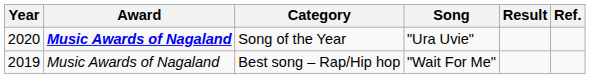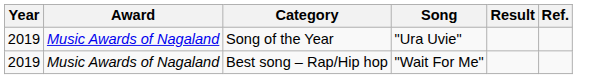Song of the Year | Year: 2020 -> 2019
Song of the Year | Award: bold -> normal
